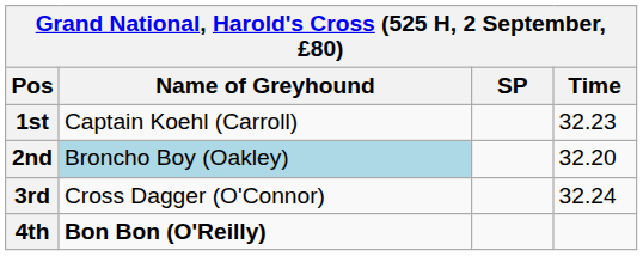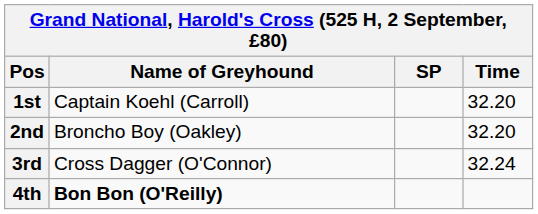1st | Time: 32.23 -> 32.20
2nd | Name of Greyhound: lightblue background -> no background
